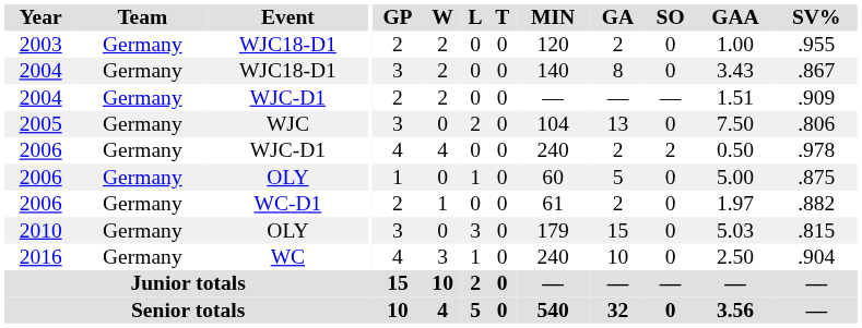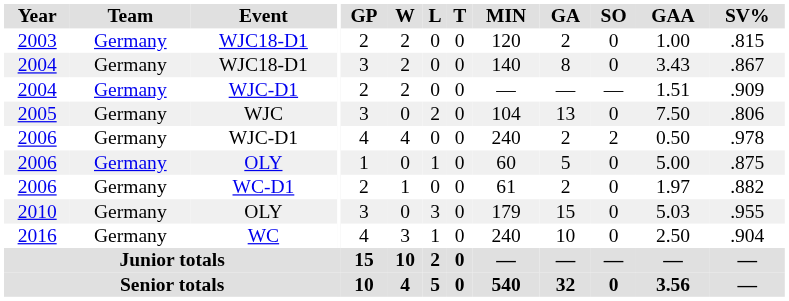2003 | SV%: .955 -> .815
2010 | SV%: .815 -> .955
